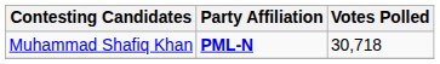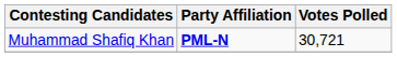Muhammad Shafiq Khan | Votes Polled: 30,718 -> 30,721
